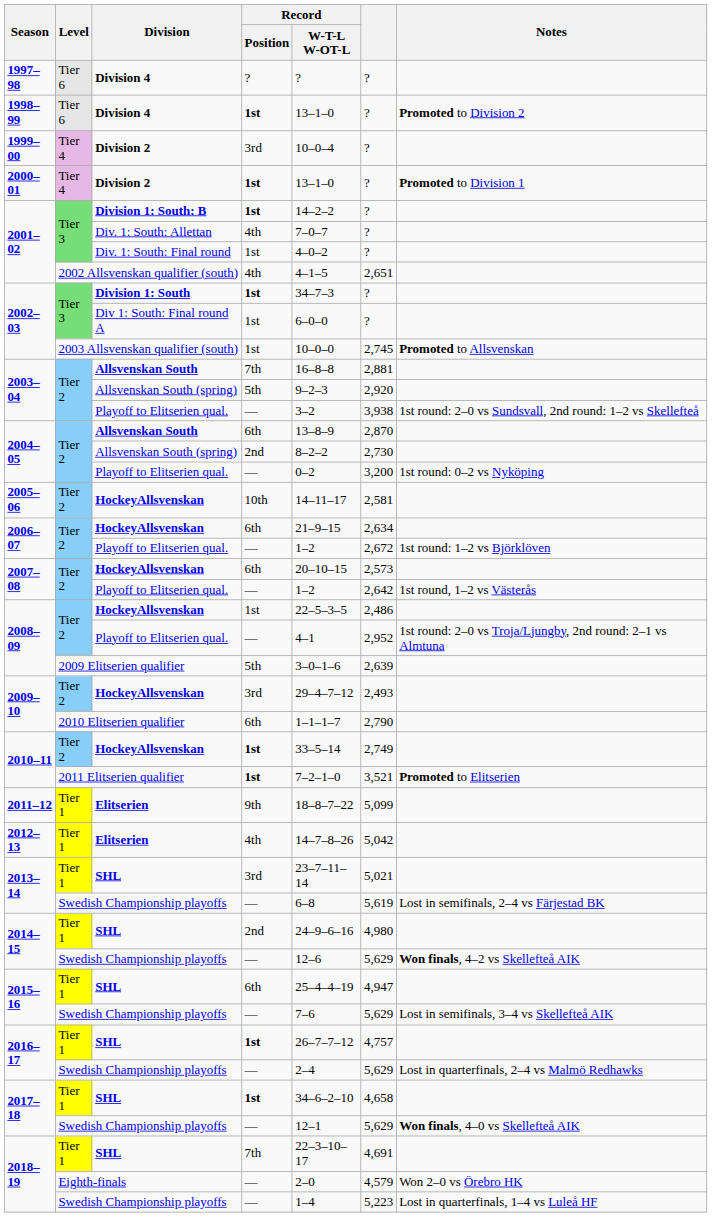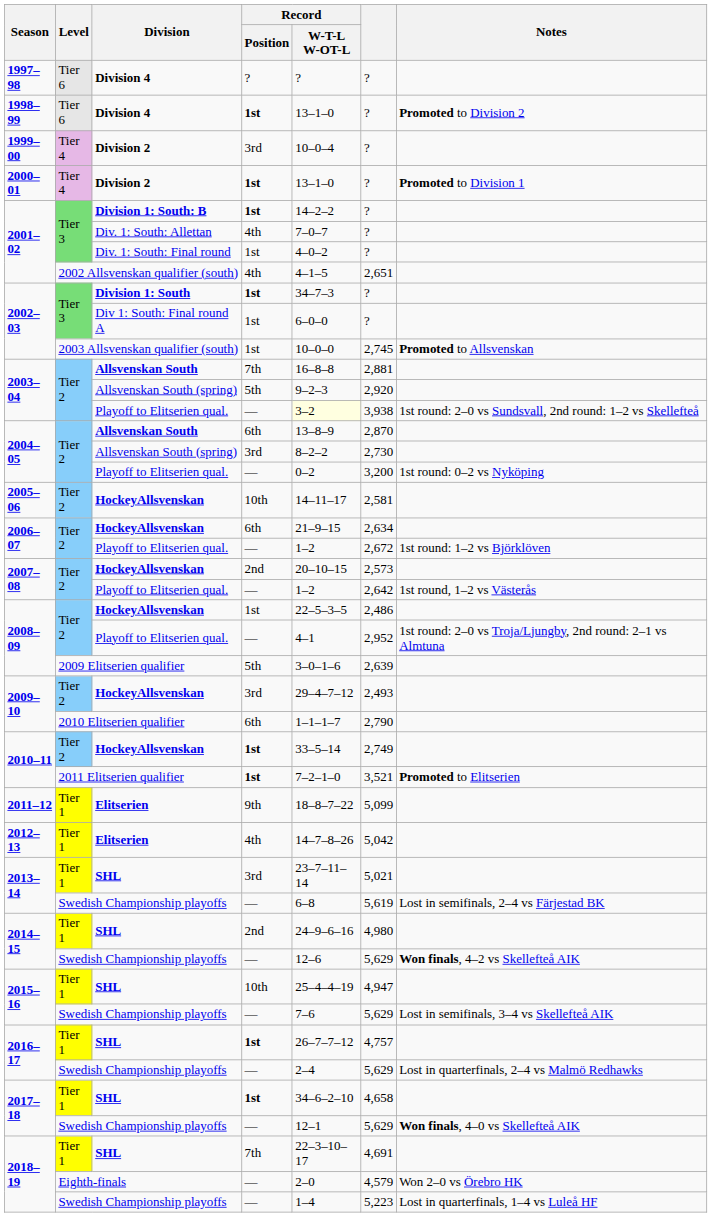2003–04 / Playoff to Elitserien qual. | Record / W-T-L W-OT-L: no background -> lightyellow background
2004–05 / Allsvenskan South (spring) | Record / Position: 2nd -> 3rd
2007–08 / HockeyAllsvenskan | Record / Position: 6th -> 2nd
2015–16 / SHL | Record / Position: 6th -> 10th
